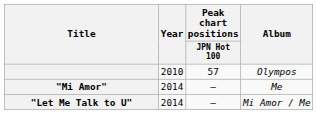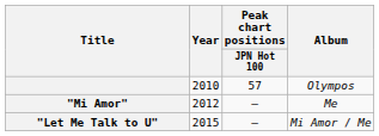"Mi Amor" | Year: 2014 -> 2012
"Let Me Talk to U" | Year: 2014 -> 2015
